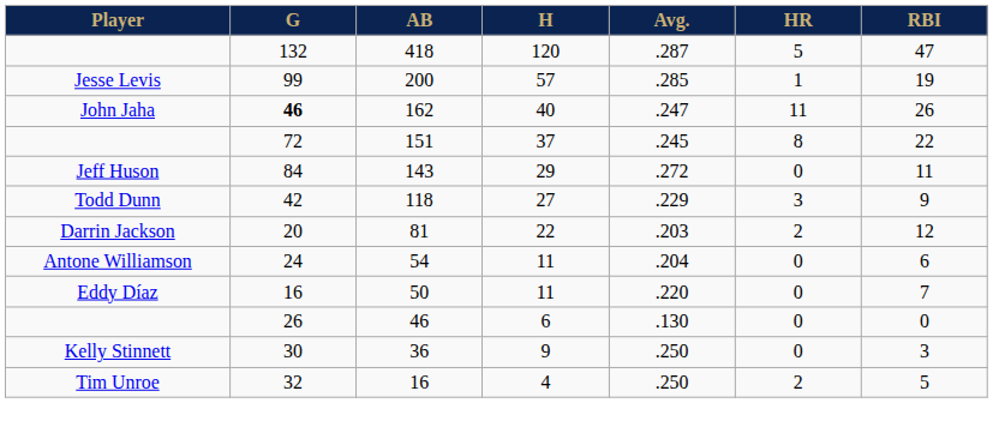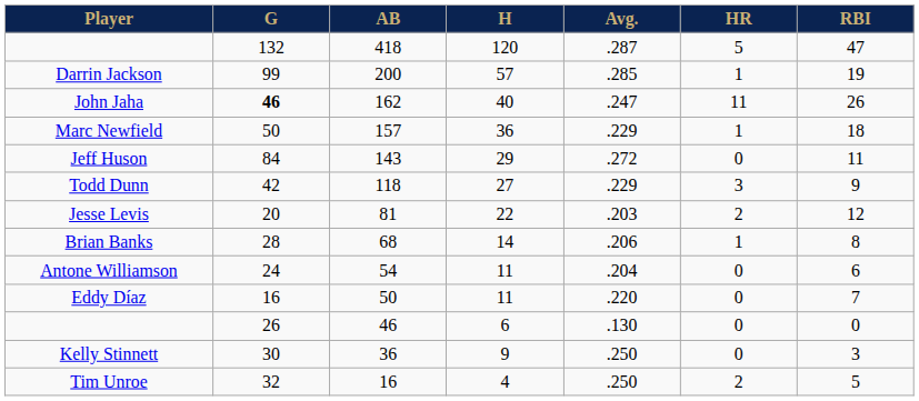200 | Player: Jesse Levis -> Darrin Jackson
+ row: Marc Newfield | 50 | 157 | 36 | .229 | 1 | 18
- row: 72 | 151 | 37 | .245 | 8 | 22
81 | Player: Darrin Jackson -> Jesse Levis
+ row: Brian Banks | 28 | 68 | 14 | .206 | 1 | 8
